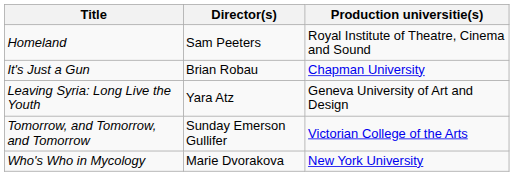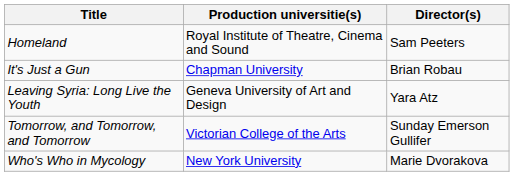columns swapped: Director(s) <-> Production universitie(s)
